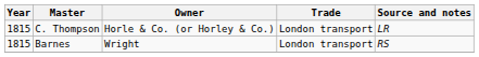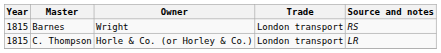rows swapped: C. Thompson <-> Barnes
